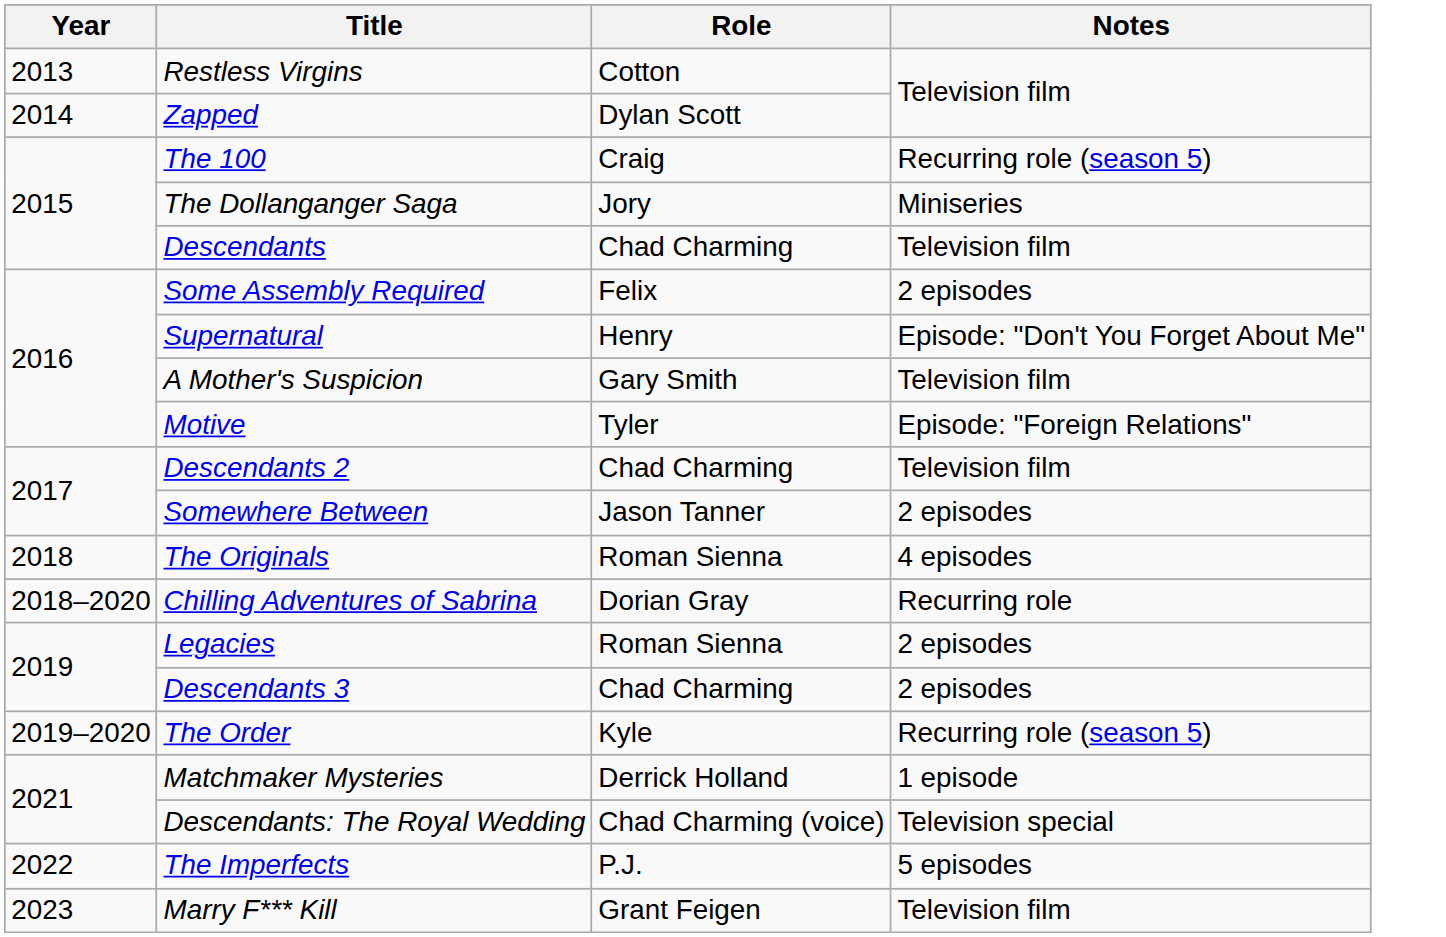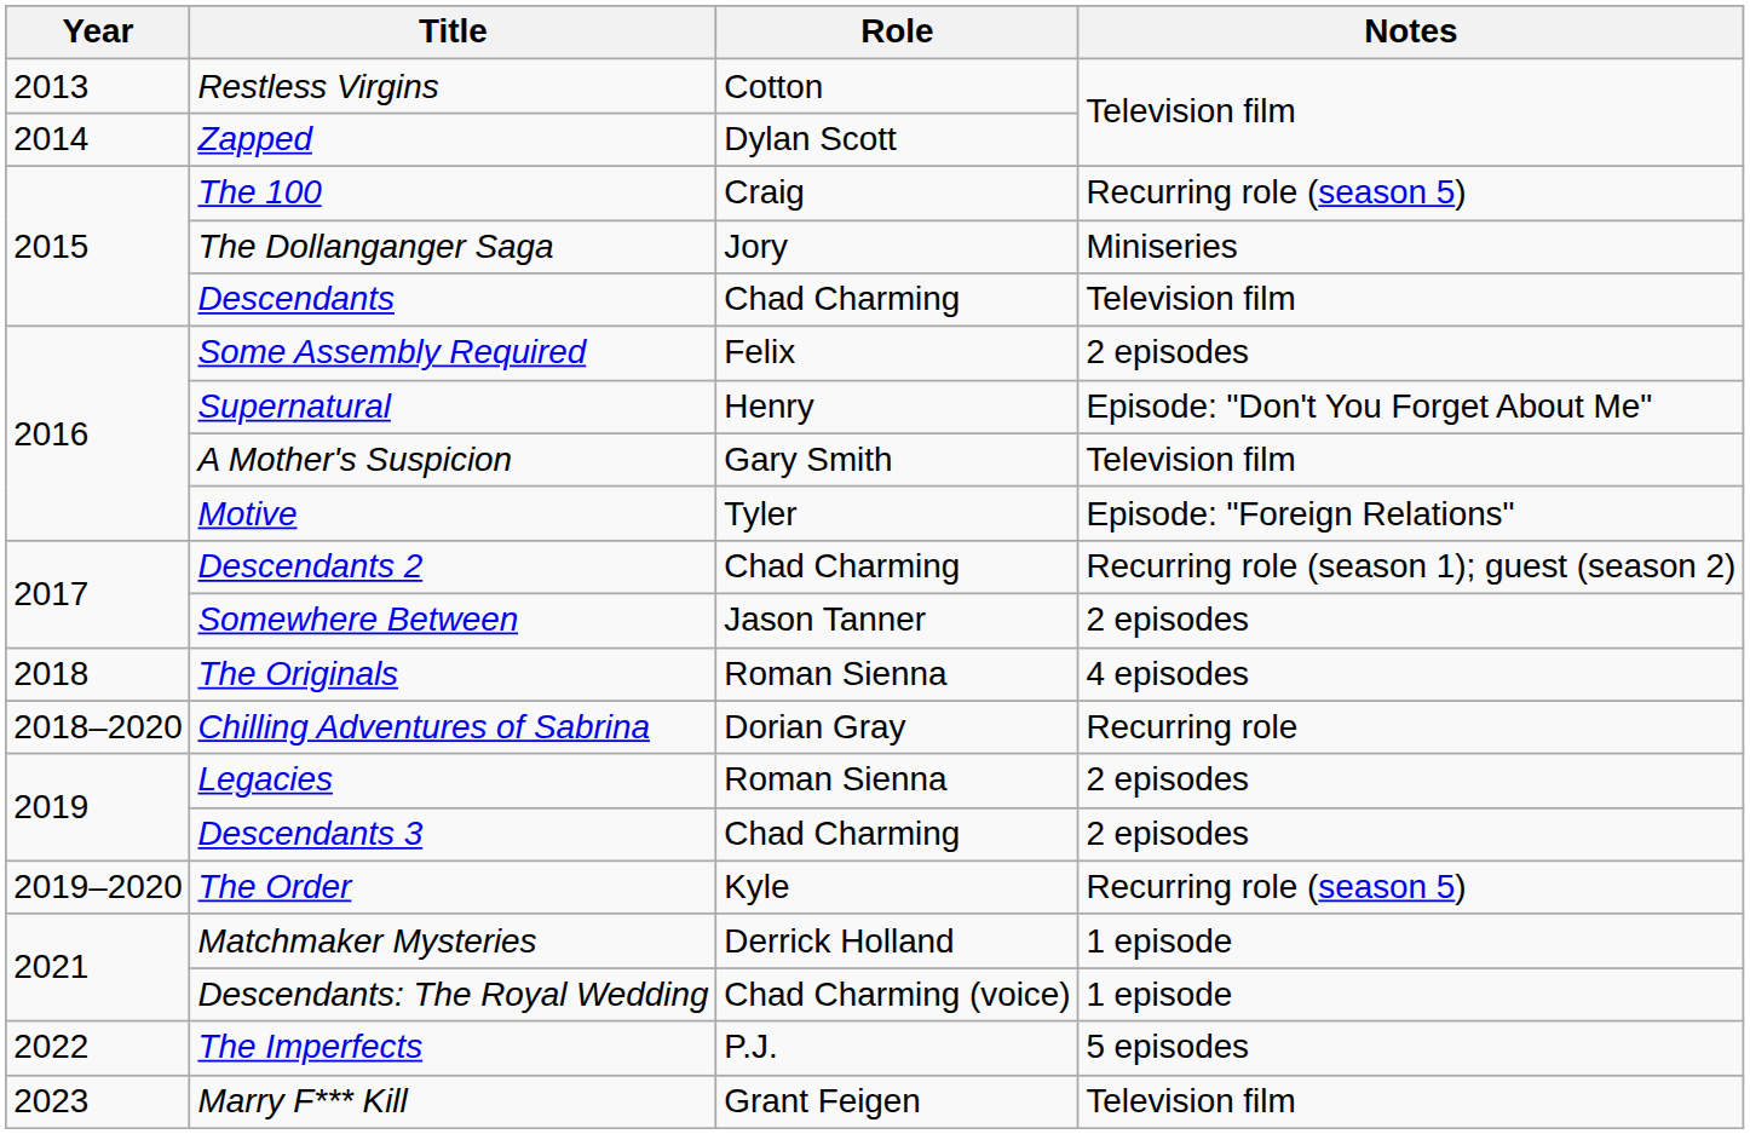Descendants 2 | Notes: Television film -> Recurring role (season 1); guest (season 2)
Descendants: The Royal Wedding | Notes: Television special -> 1 episode
